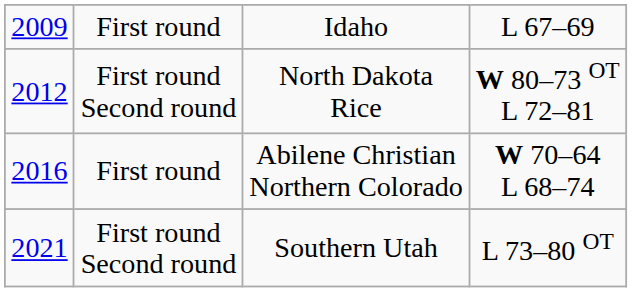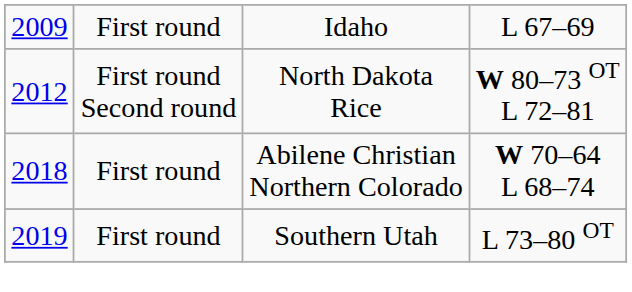Abilene Christian Northern Colorado | column 1: 2016 -> 2018
Southern Utah | column 1: 2021 -> 2019
Southern Utah | column 2: First round Second round -> First round
